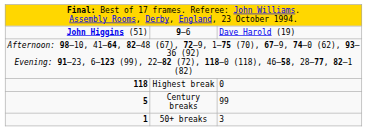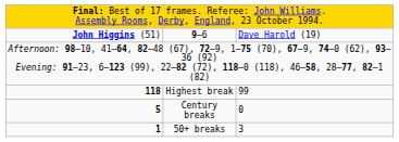Highest break | column 3: 0 -> 99
Century breaks | column 3: 99 -> 0
